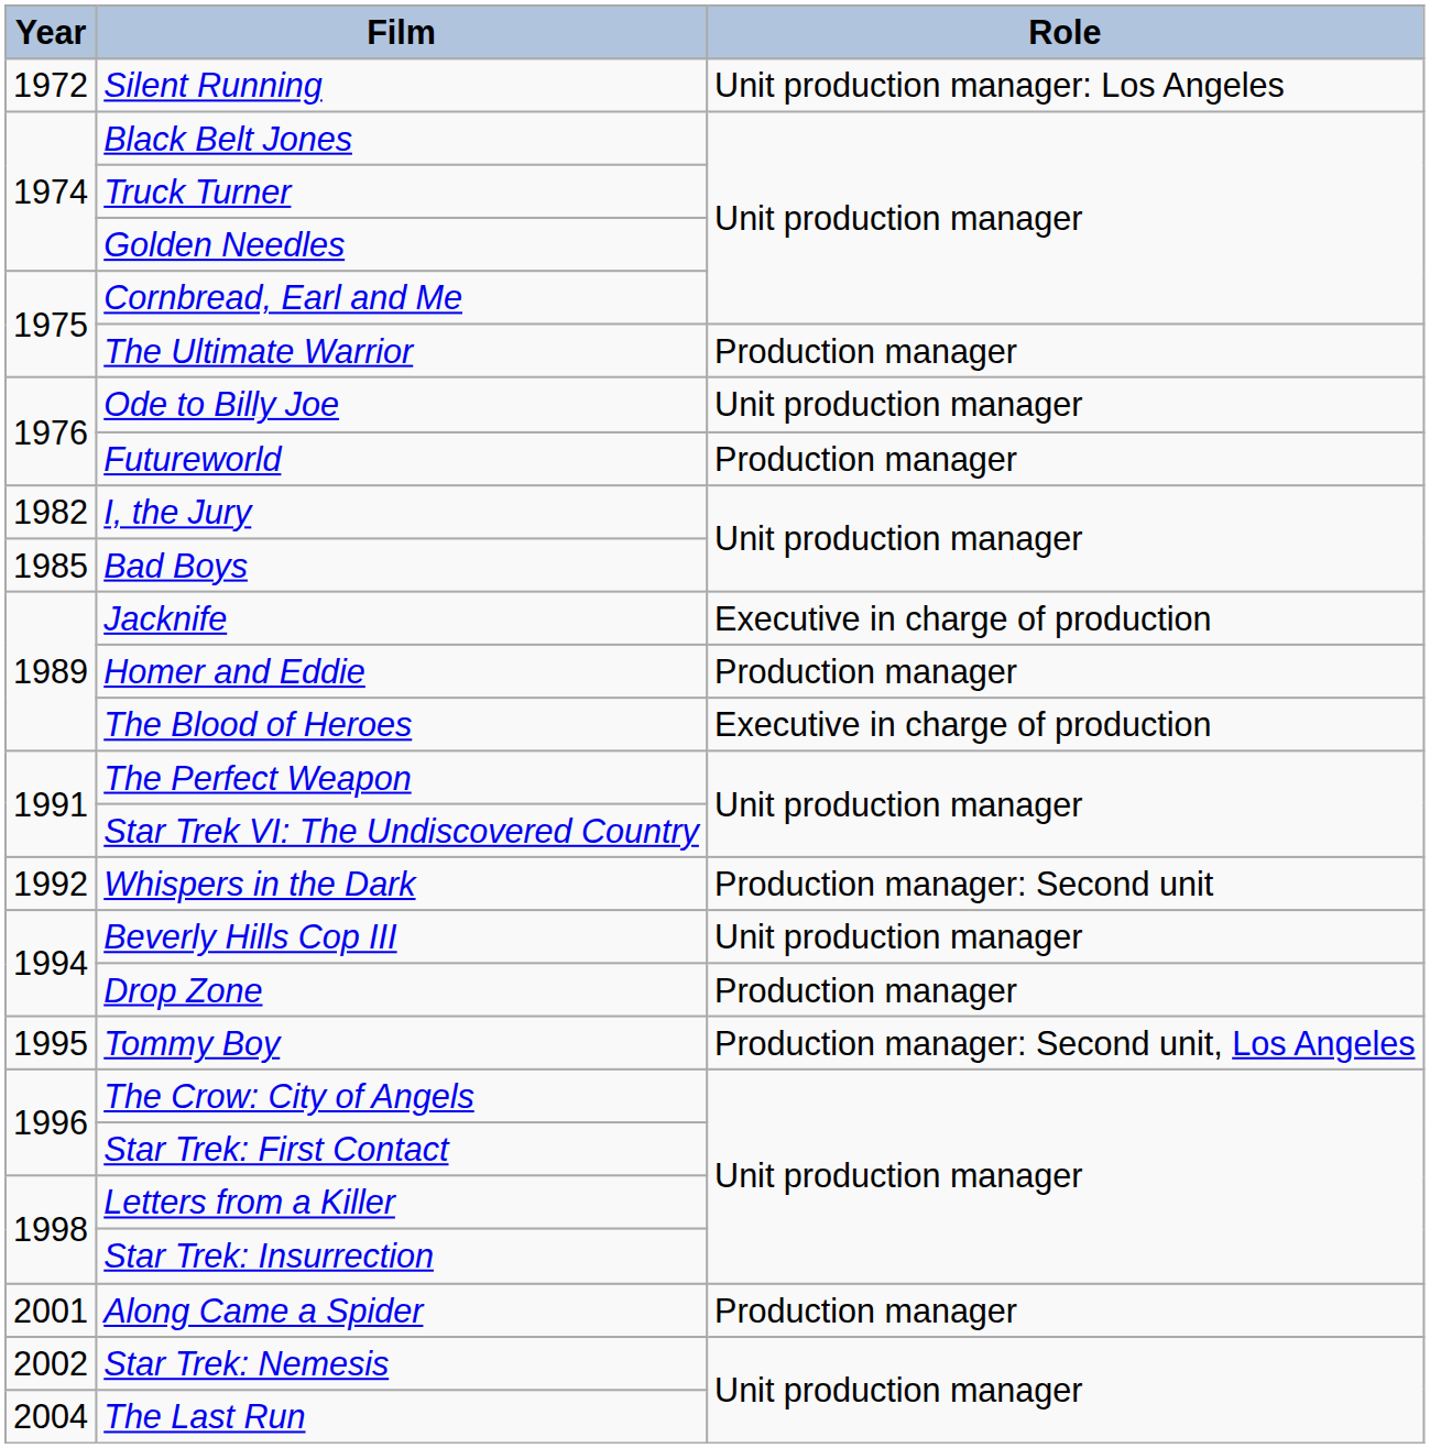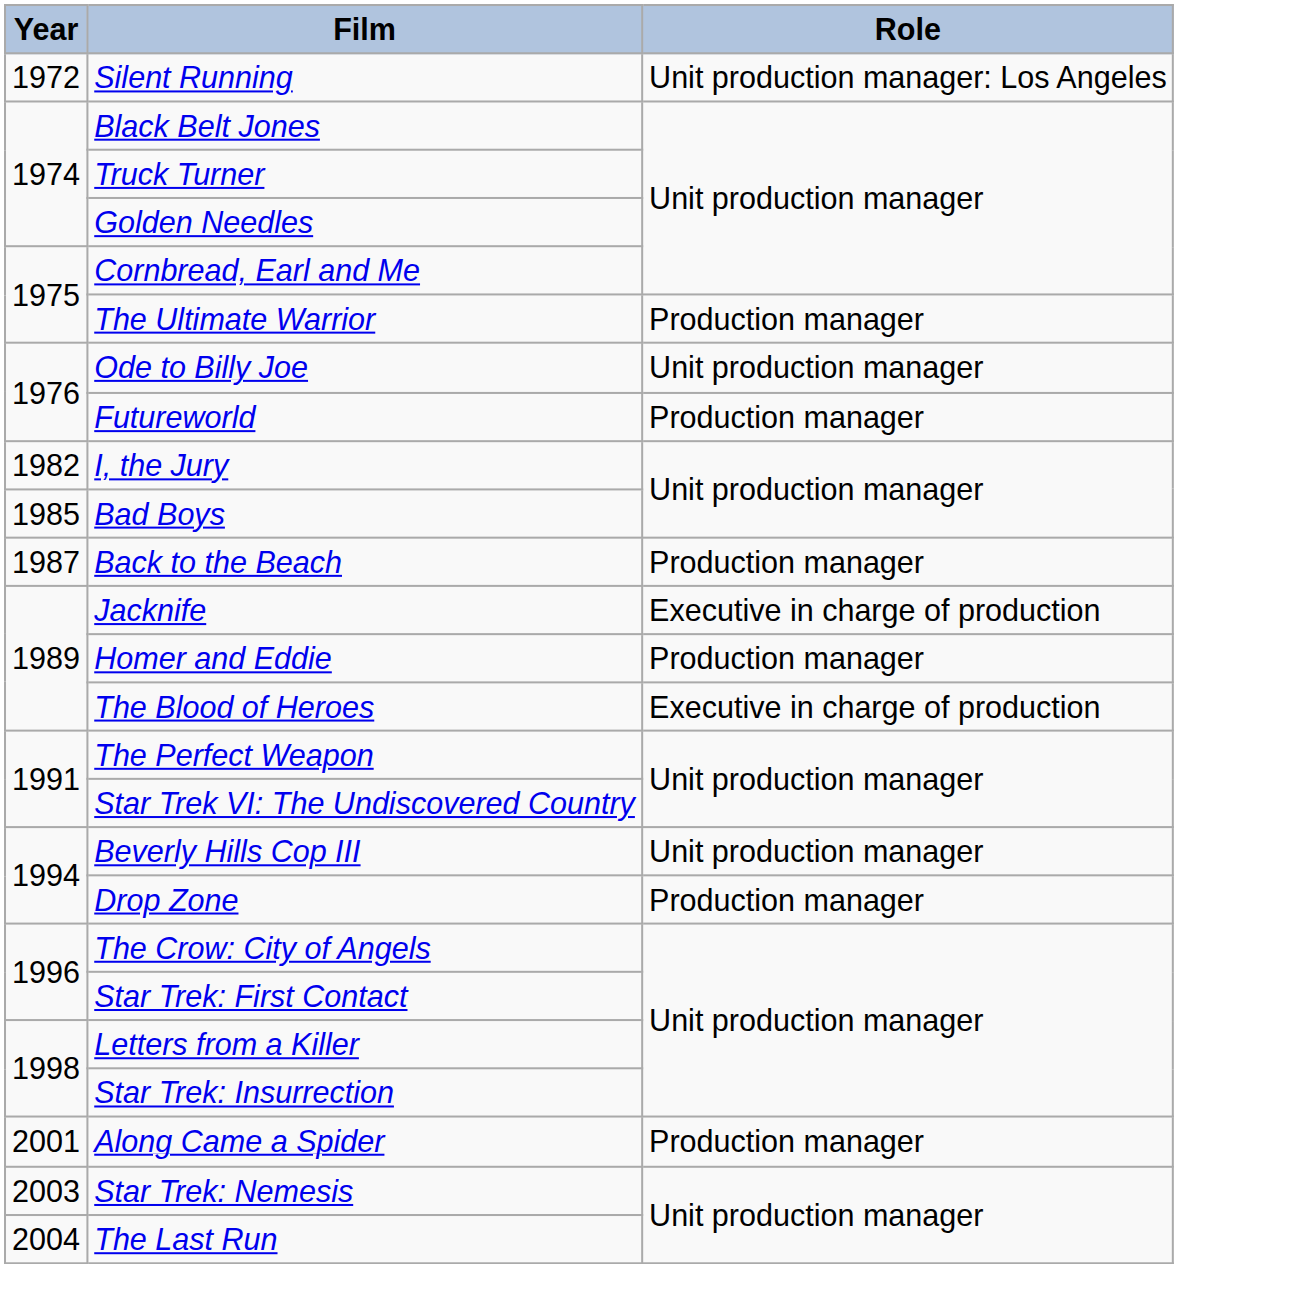+ row: 1987 | Back to the Beach | Production manager
- row: 1992 | Whispers in the Dark | Production manager: Second unit
- row: 1995 | Tommy Boy | Production manager: Second unit, Los Angeles
Star Trek: Nemesis | Year: 2002 -> 2003
